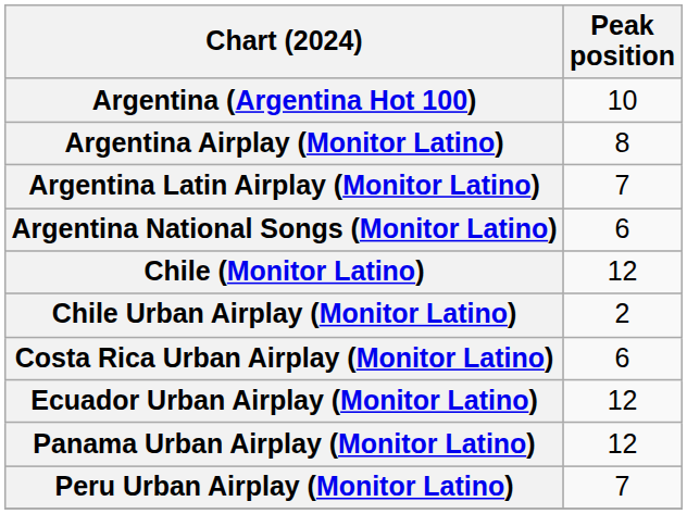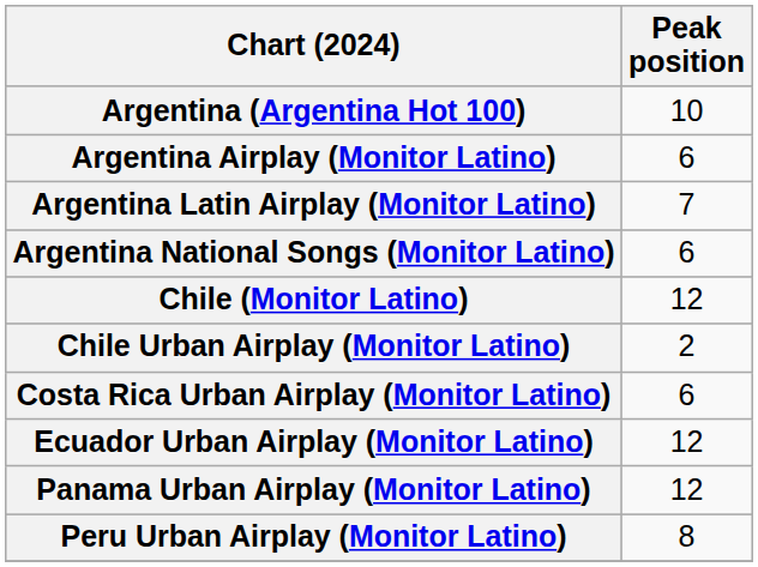Argentina Airplay (Monitor Latino) | Peak position: 8 -> 6
Peru Urban Airplay (Monitor Latino) | Peak position: 7 -> 8
